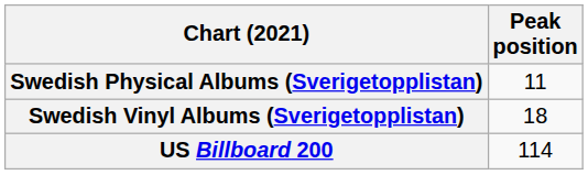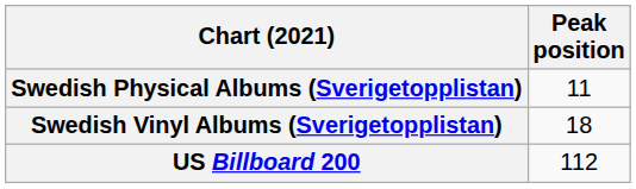US Billboard 200 | Peak position: 114 -> 112
